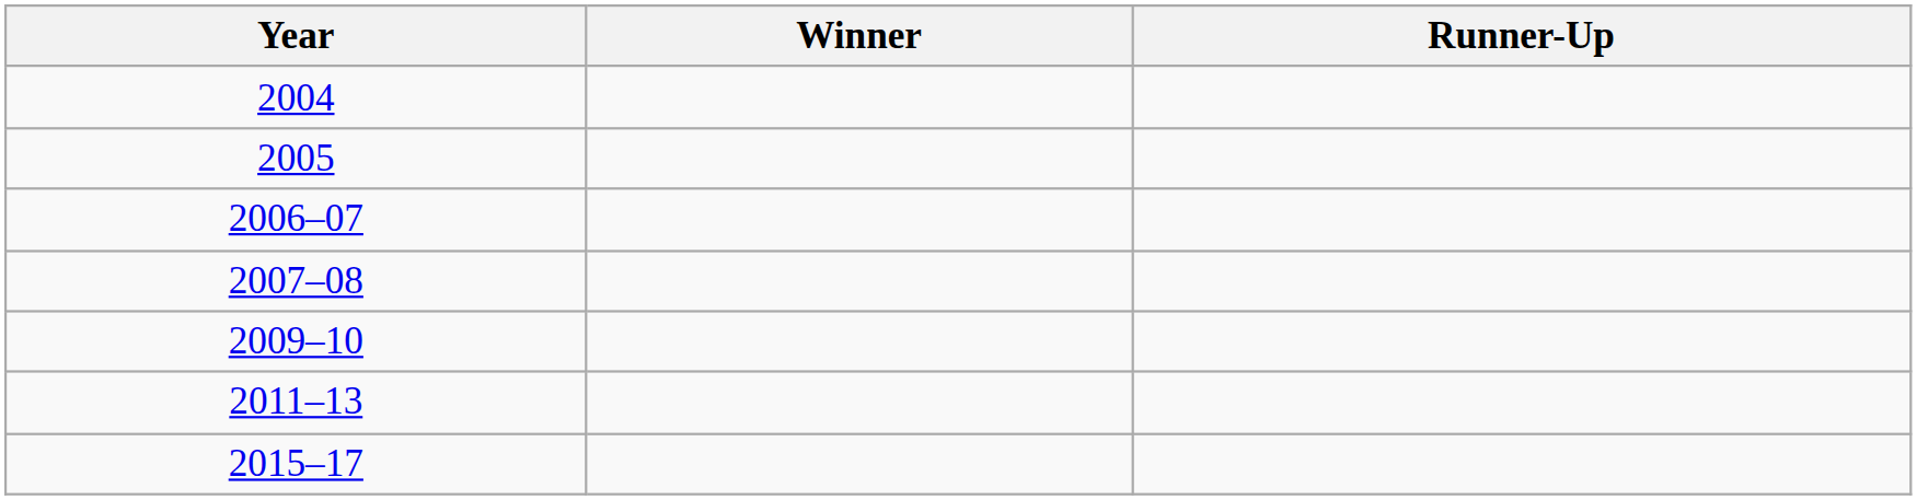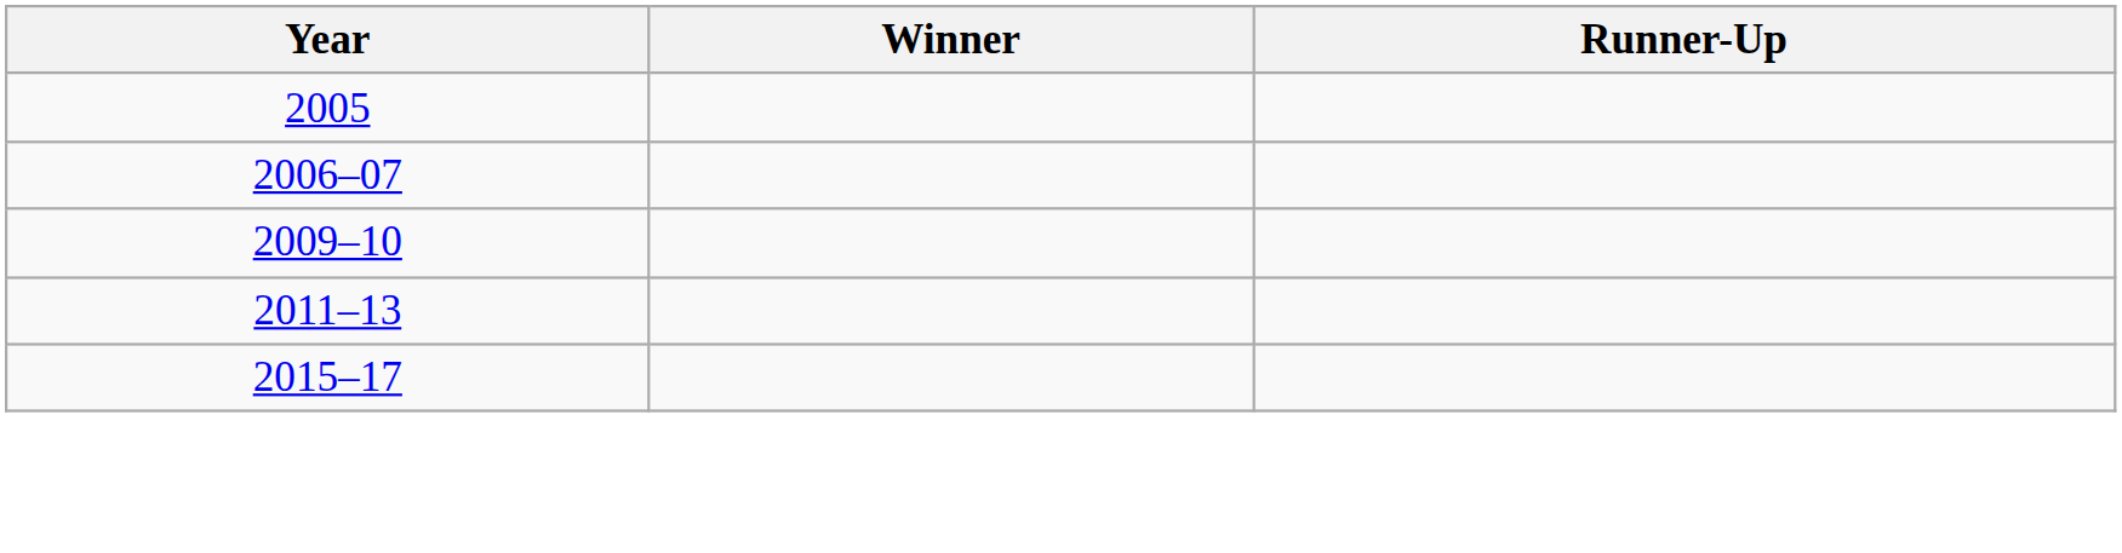- row: 2004
- row: 2007–08
